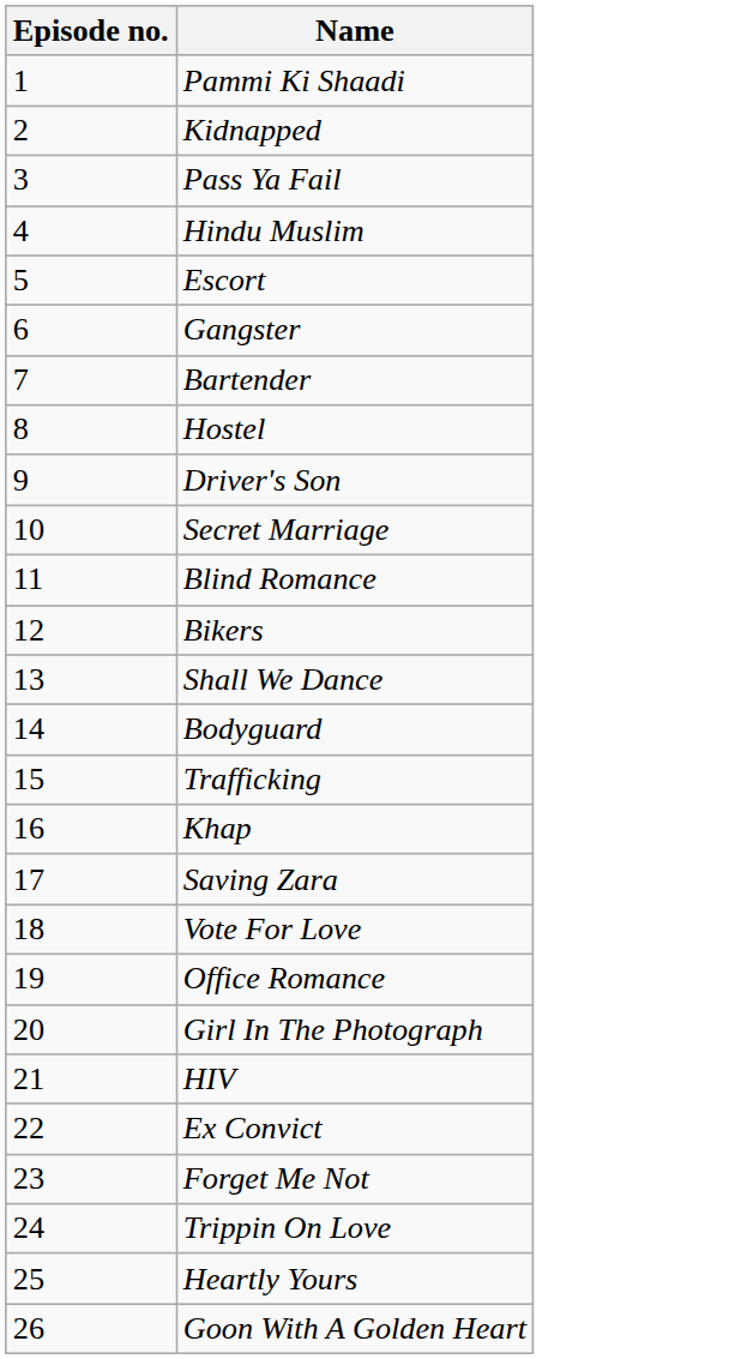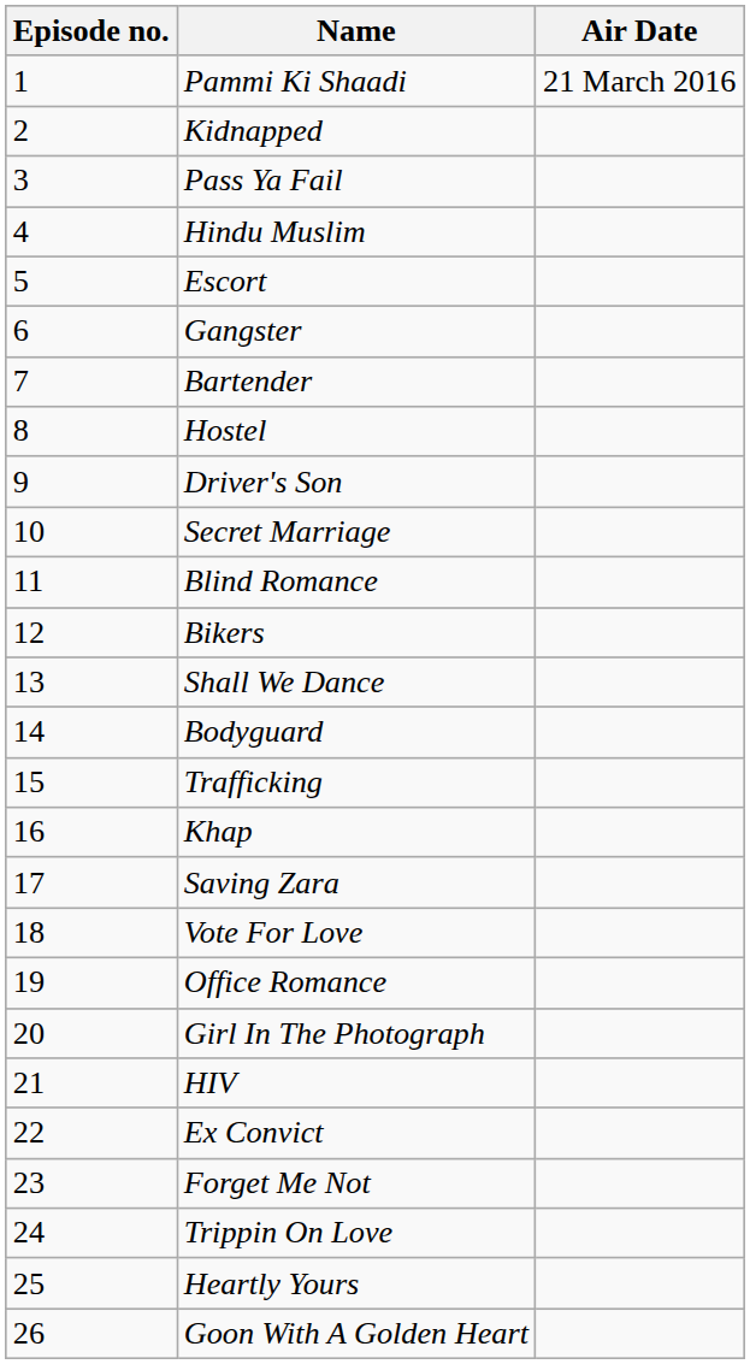+ column: Air Date | 21 March 2016
